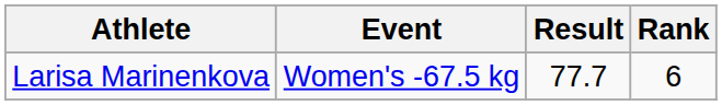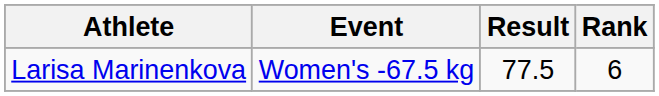Larisa Marinenkova | Result: 77.7 -> 77.5
